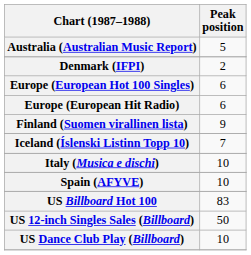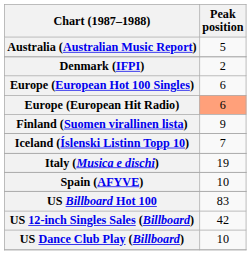Europe (European Hit Radio) | Peak position: no background -> lightsalmon background
Italy (Musica e dischi) | Peak position: 10 -> 19
US 12-inch Singles Sales (Billboard) | Peak position: 50 -> 42
